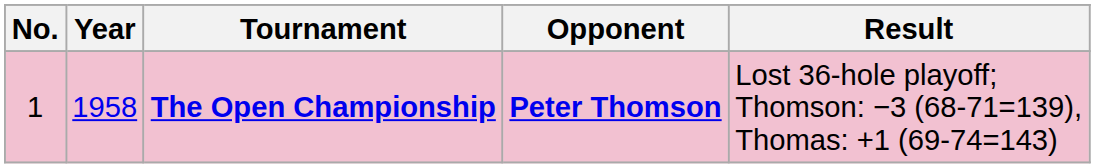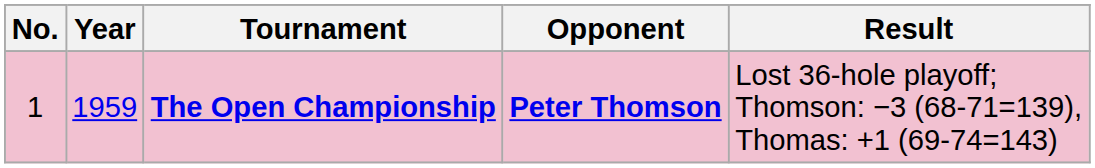The Open Championship | Year: 1958 -> 1959
